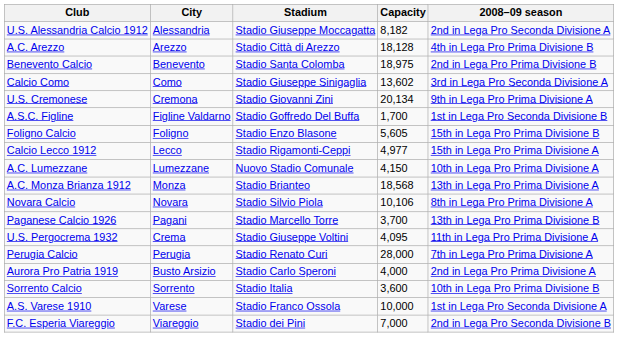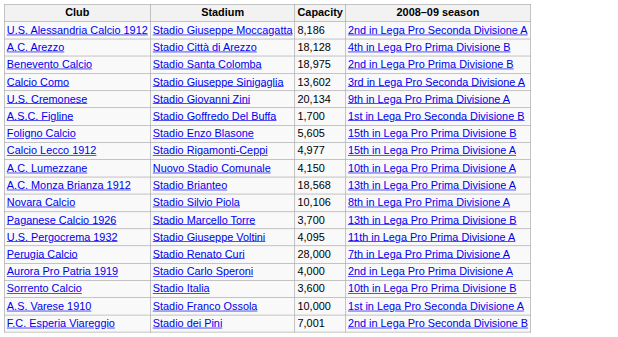- column: City | Alessandria | Arezzo | Benevento | Como | Cremona | Figline Valdarno | Foligno | Lecco | Lumezzane | Monza | Novara | Pagani | Crema | Perugia | Busto Arsizio | Sorrento | Varese | Viareggio
U.S. Alessandria Calcio 1912 | Capacity: 8,182 -> 8,186
F.C. Esperia Viareggio | Capacity: 7,000 -> 7,001
